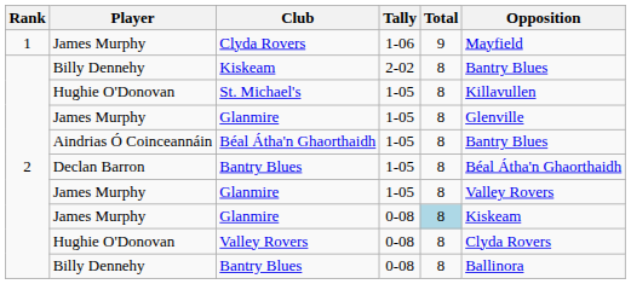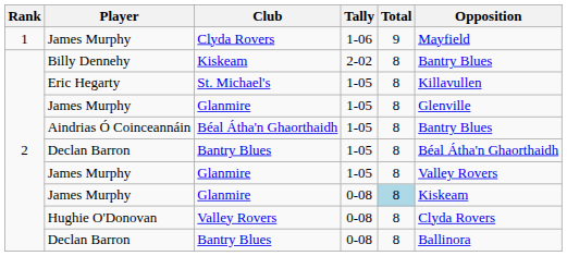St. Michael's | Player: Hughie O'Donovan -> Eric Hegarty
Bantry Blues / 0-08 | Player: Billy Dennehy -> Declan Barron
